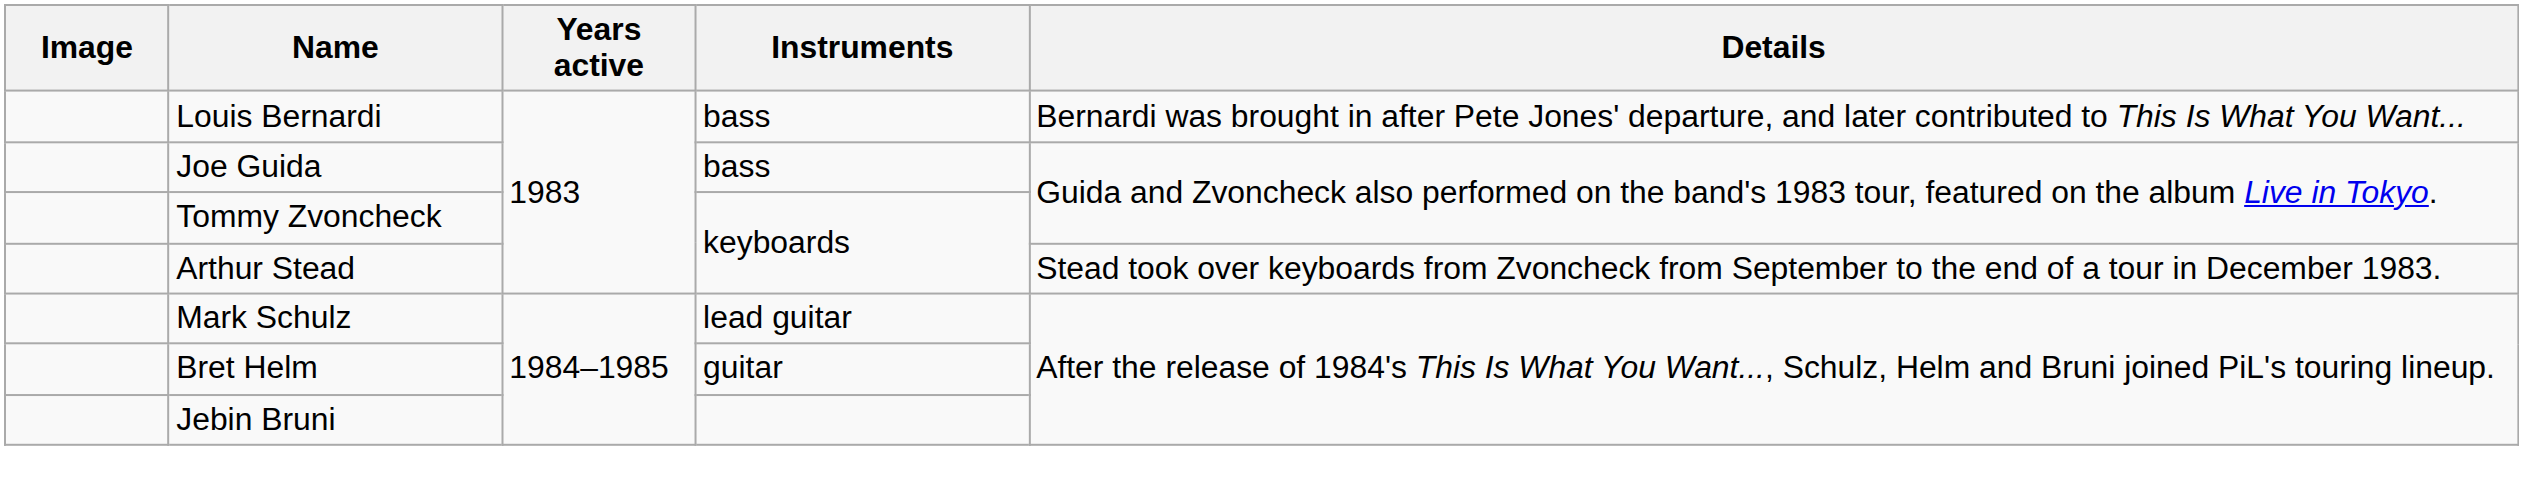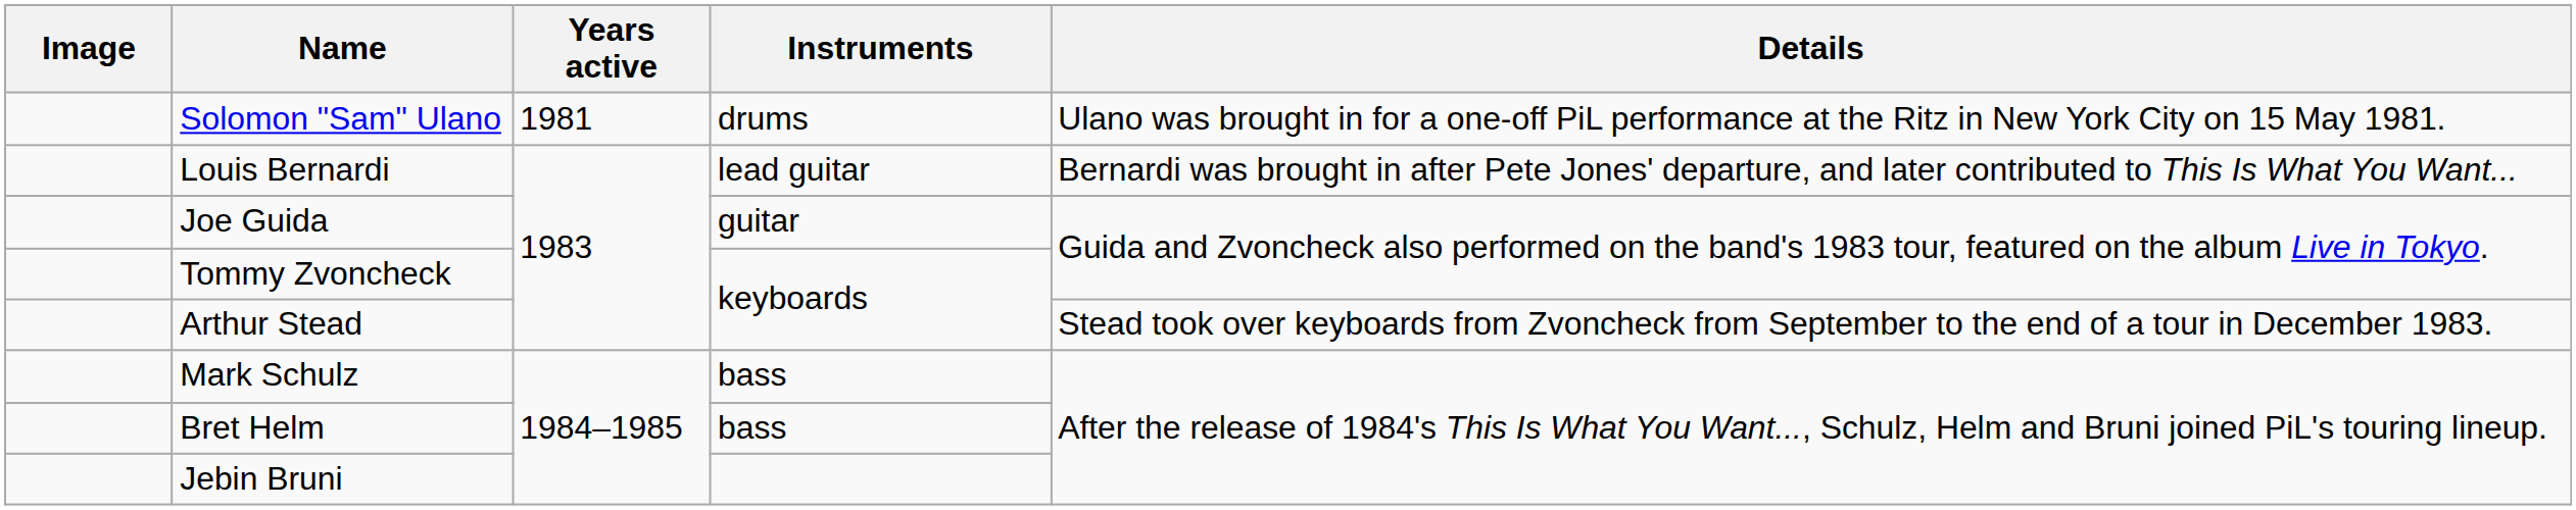+ row: Solomon "Sam" Ulano | 1981 | drums | Ulano was brought in for a one-off PiL performance at the Ritz in New York City on 15 May 1981.
Louis Bernardi | Instruments: bass -> lead guitar
Joe Guida | Instruments: bass -> guitar
Mark Schulz | Instruments: lead guitar -> bass
Bret Helm | Instruments: guitar -> bass
